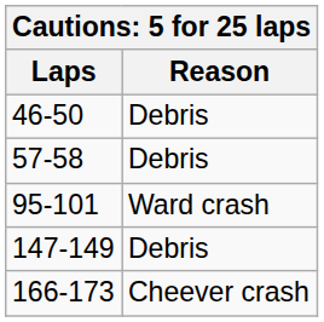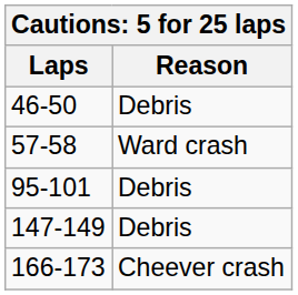57-58 | Reason: Debris -> Ward crash
95-101 | Reason: Ward crash -> Debris
